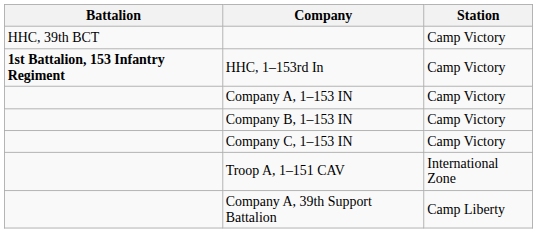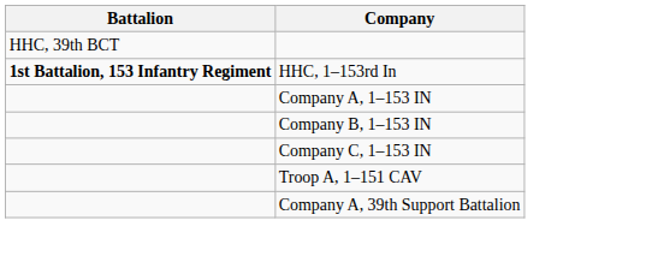- column: Station | Camp Victory | Camp Victory | Camp Victory | Camp Victory | Camp Victory | International Zone | Camp Liberty
